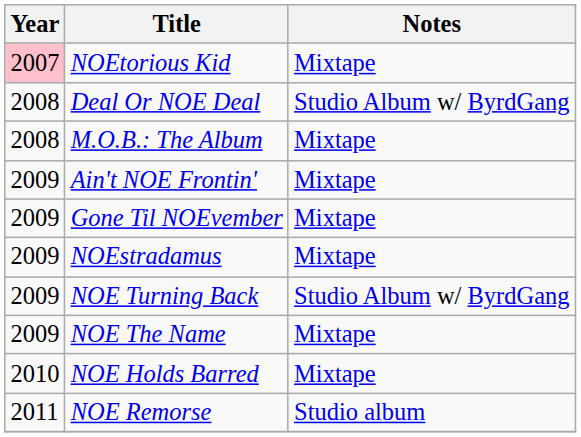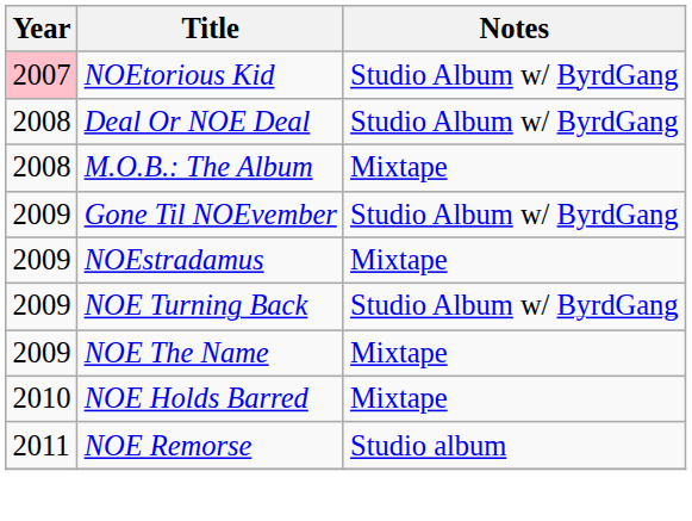NOEtorious Kid | Notes: Mixtape -> Studio Album w/ ByrdGang
- row: 2009 | Ain't NOE Frontin' | Mixtape
Gone Til NOEvember | Notes: Mixtape -> Studio Album w/ ByrdGang
